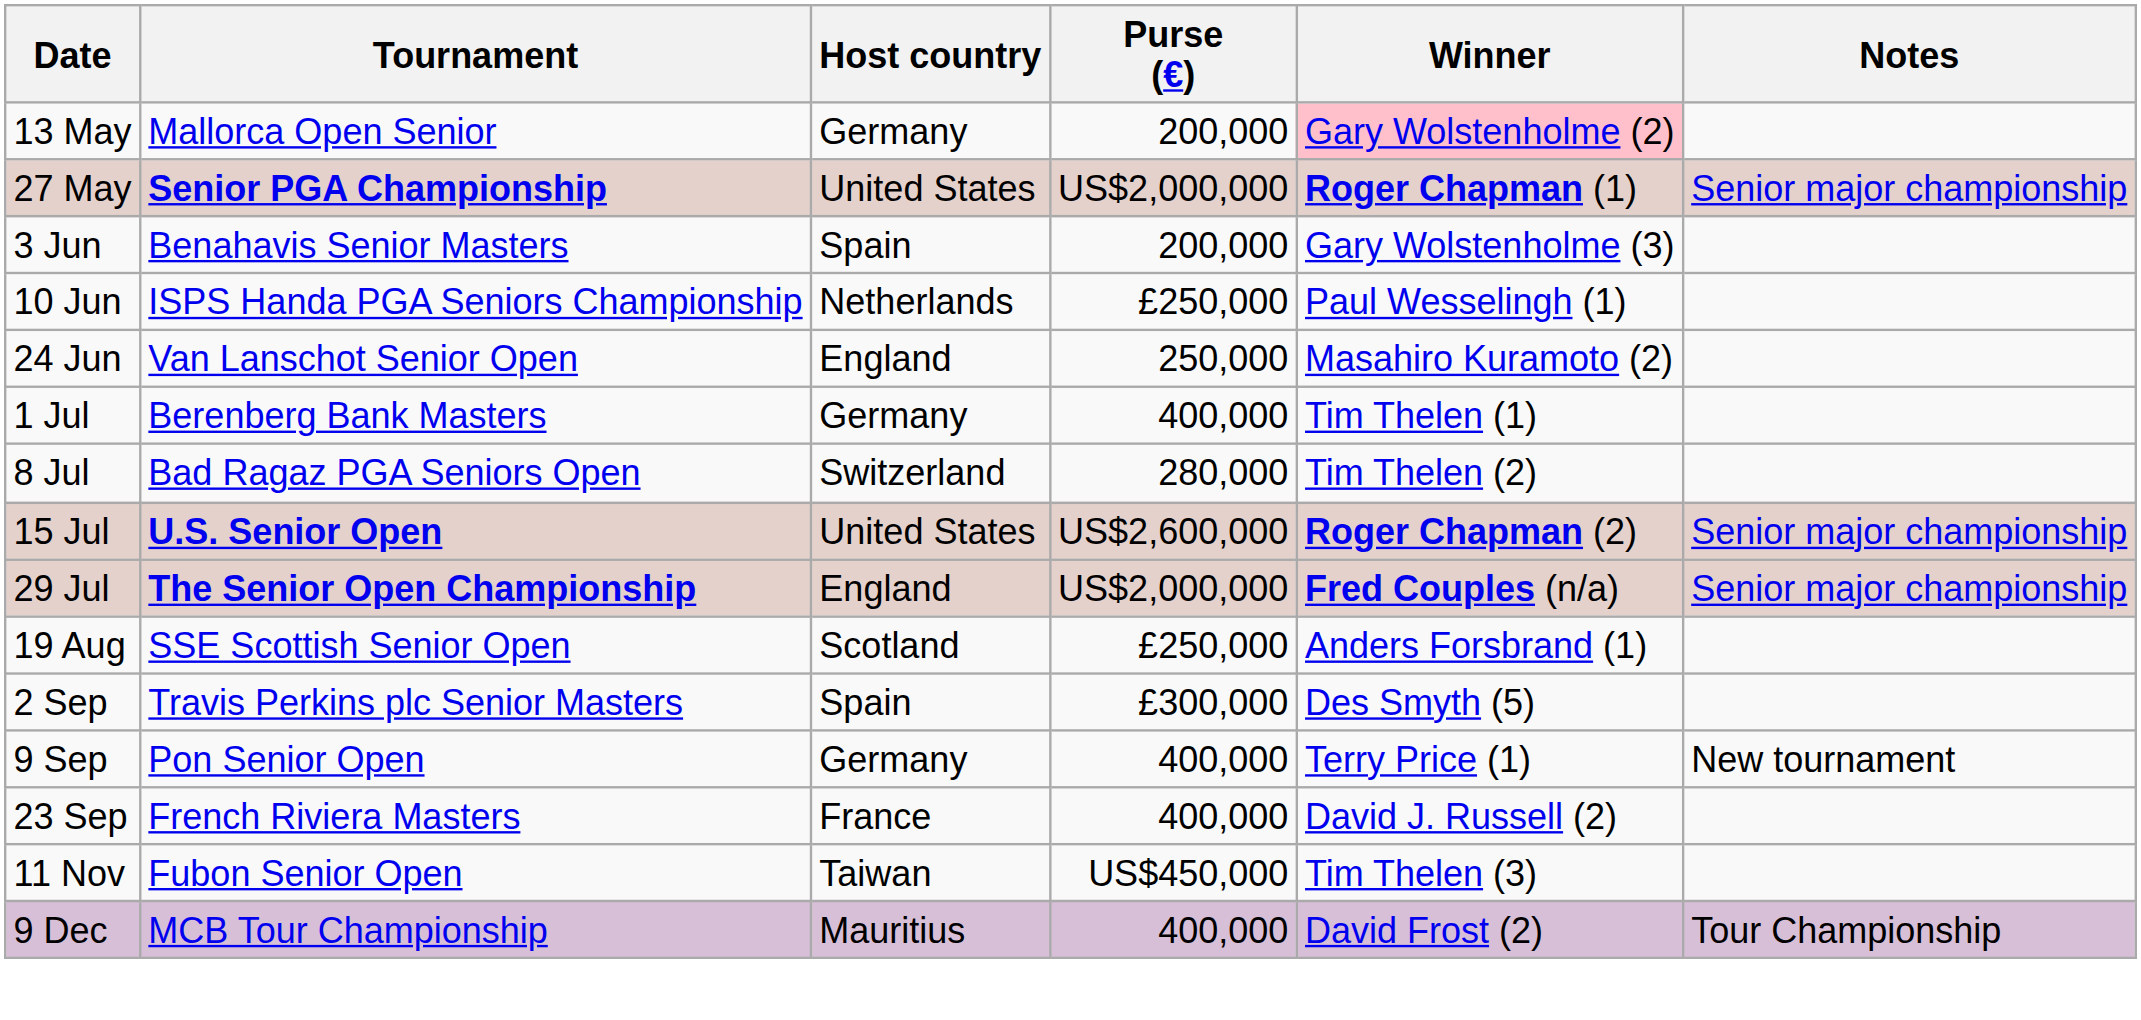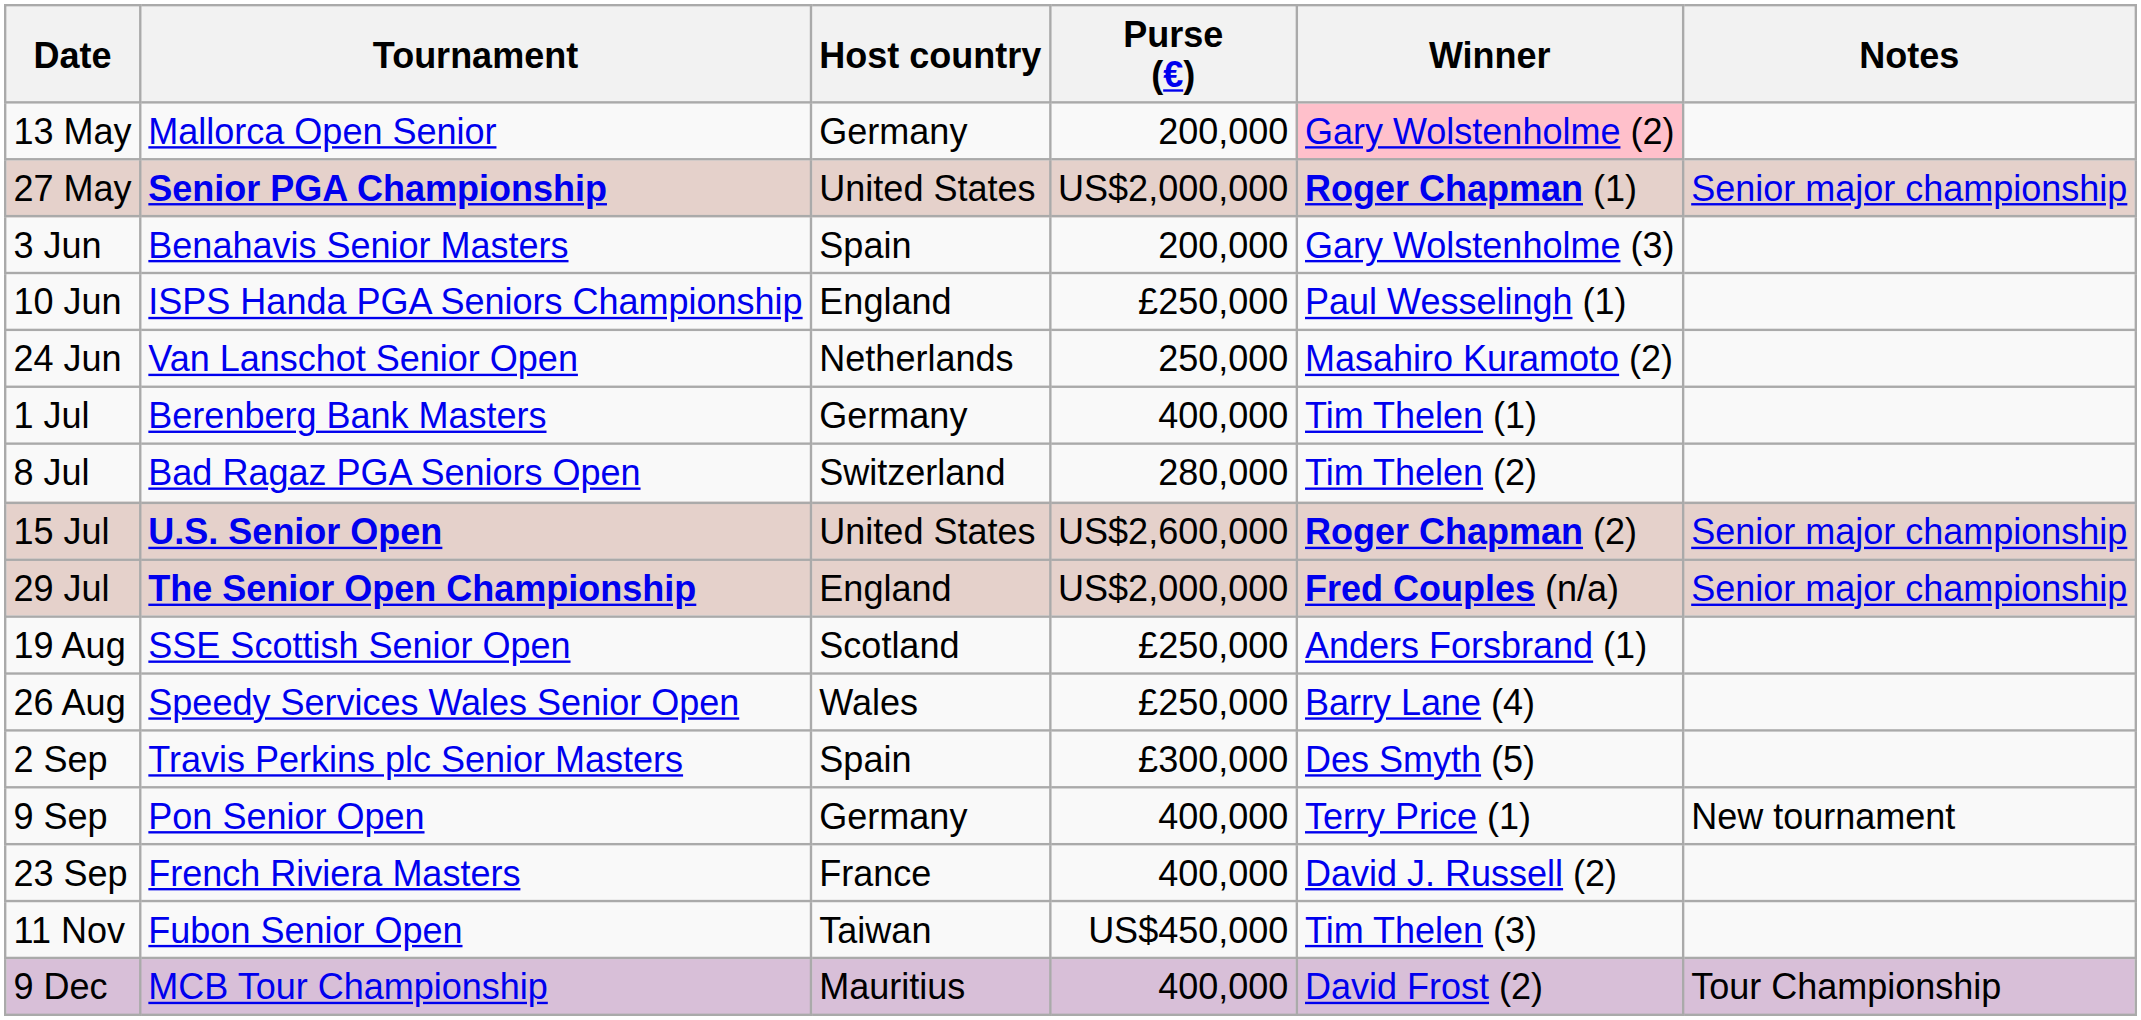10 Jun | Host country: Netherlands -> England
24 Jun | Host country: England -> Netherlands
+ row: 26 Aug | Speedy Services Wales Senior Open | Wales | £250,000 | Barry Lane (4)
